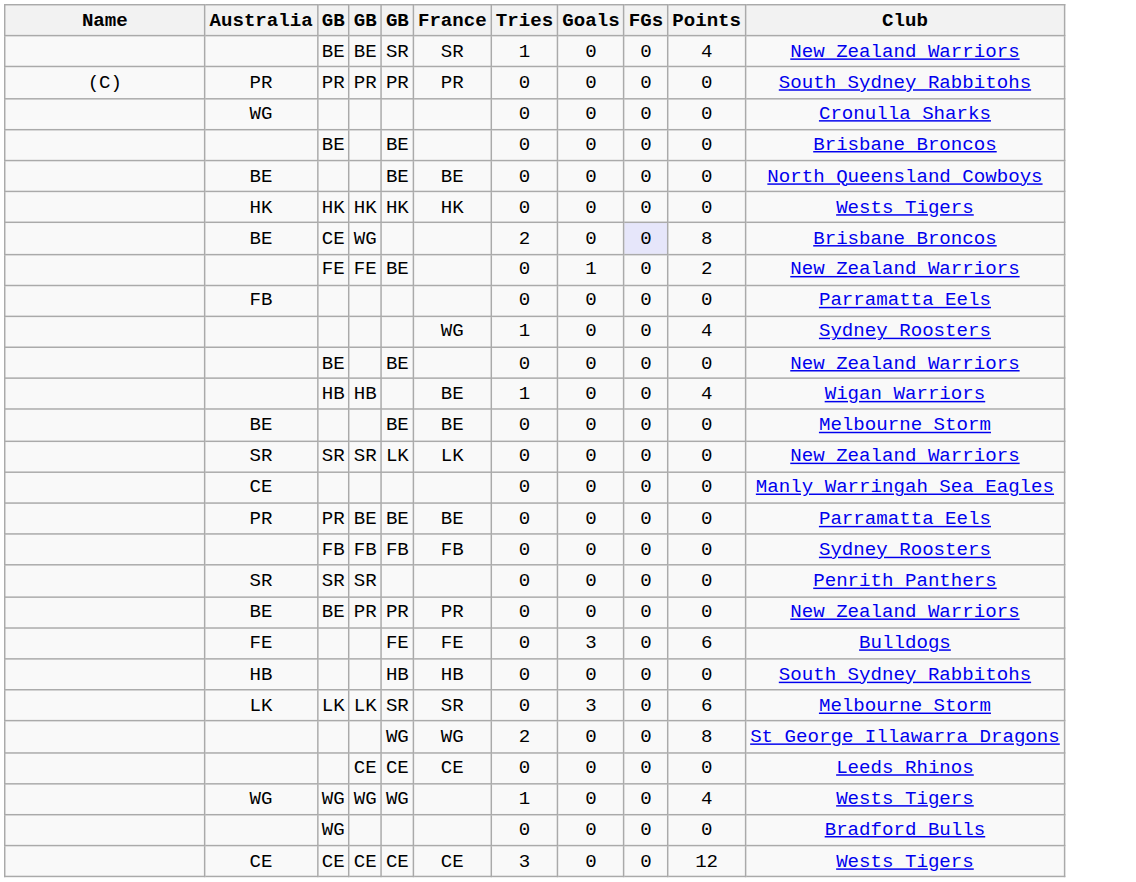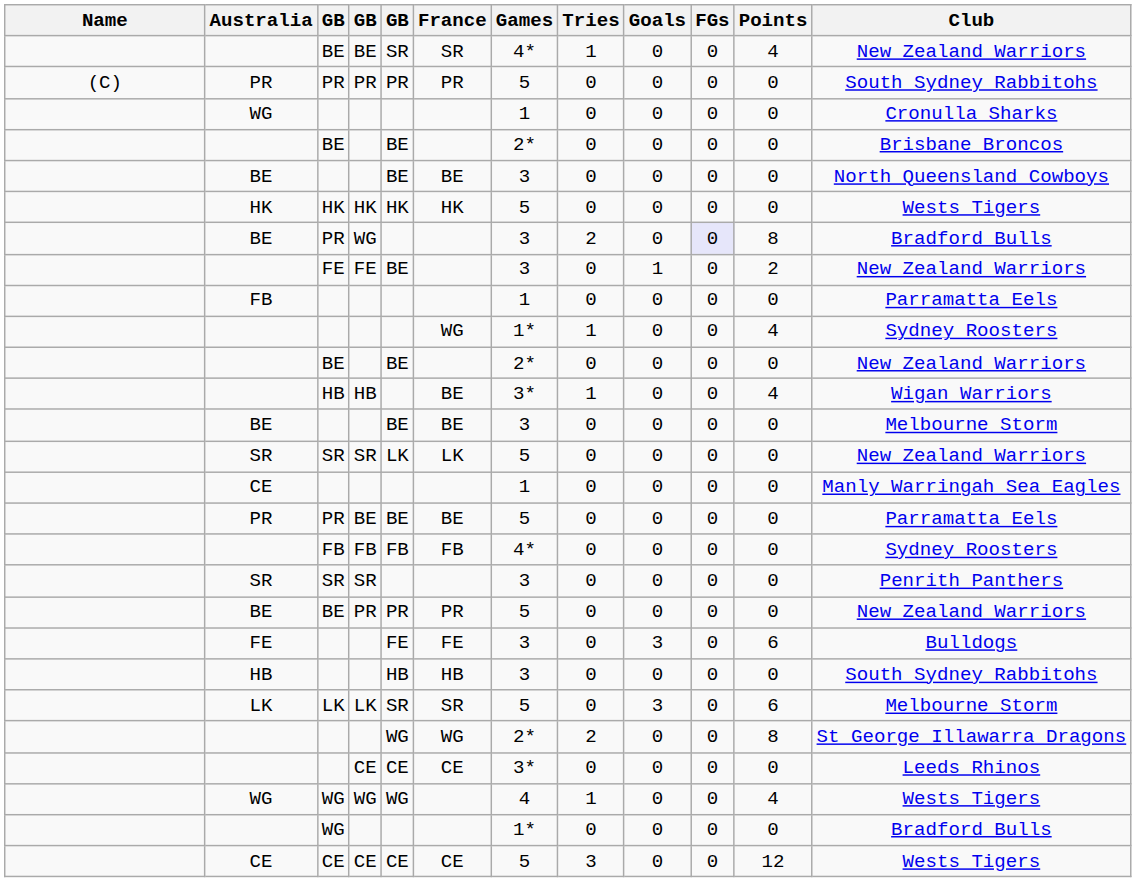+ column: Games | 4* | 5 | 1 | 2* | 3 | 5 | 3 | 3 | 1 | 1* | 2* | 3* | 3 | 5 | 1 | 5 | 4* | 3 | 5 | 3 | 3 | 5 | 2* | 3* | 4 | 1* | 5
BE / WG | column 3: CE -> PR
BE / WG | Club: Brisbane Broncos -> Bradford Bulls
